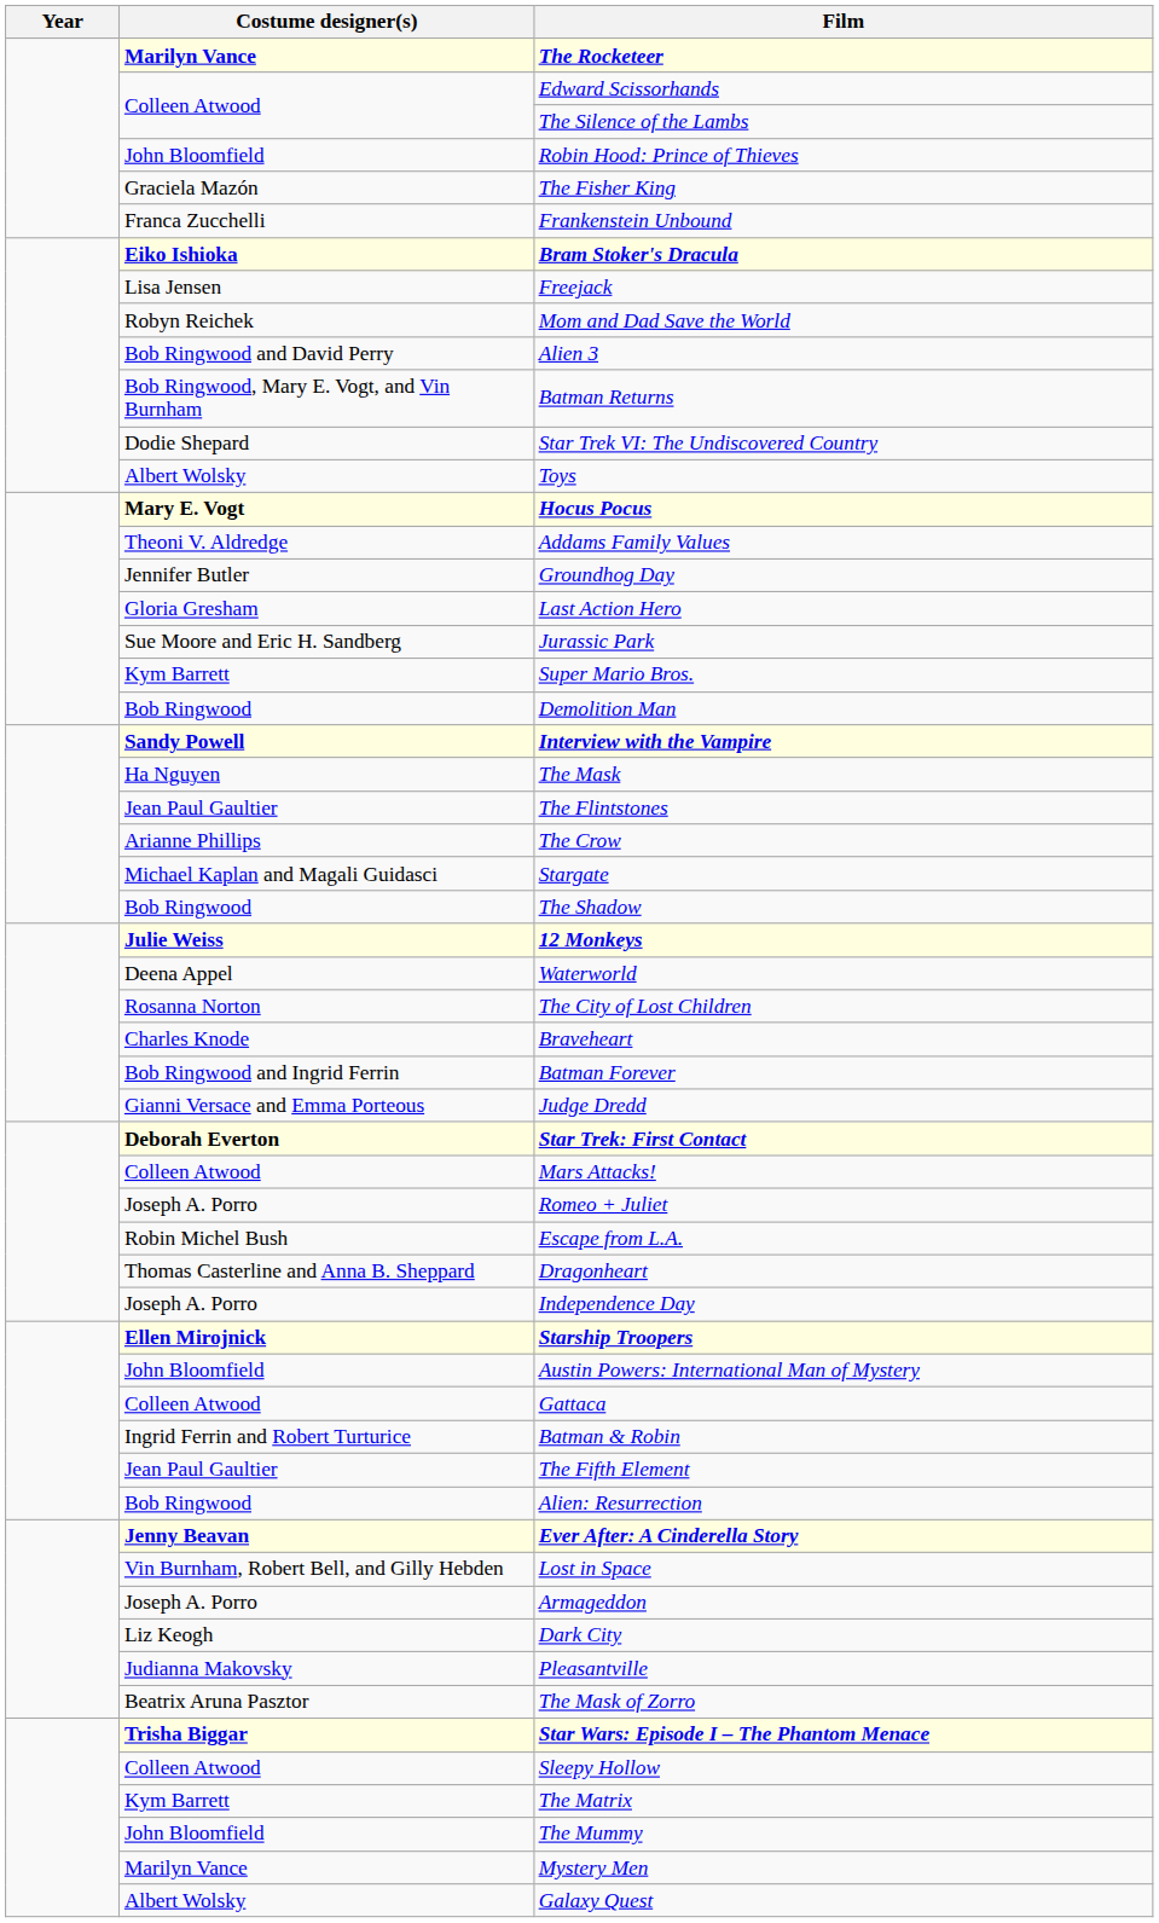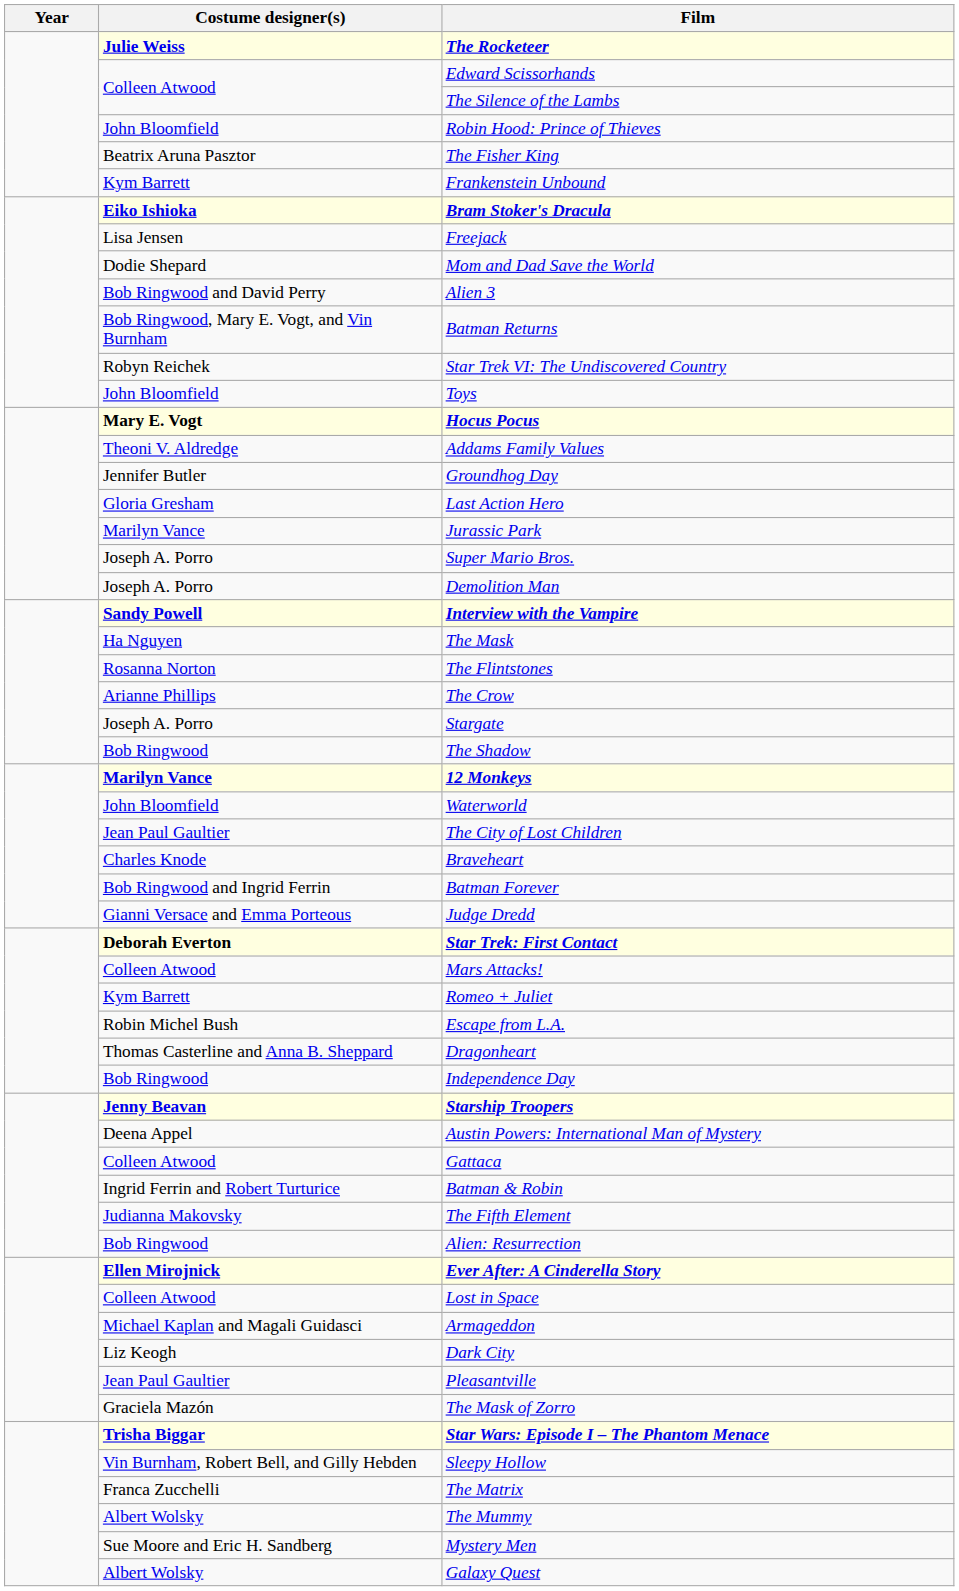The Rocketeer | Costume designer(s): Marilyn Vance -> Julie Weiss
The Fisher King | Costume designer(s): Graciela Mazón -> Beatrix Aruna Pasztor
Frankenstein Unbound | Costume designer(s): Franca Zucchelli -> Kym Barrett
Mom and Dad Save the World | Costume designer(s): Robyn Reichek -> Dodie Shepard
Star Trek VI: The Undiscovered Country | Costume designer(s): Dodie Shepard -> Robyn Reichek
Toys | Costume designer(s): Albert Wolsky -> John Bloomfield
Jurassic Park | Costume designer(s): Sue Moore and Eric H. Sandberg -> Marilyn Vance
Super Mario Bros. | Costume designer(s): Kym Barrett -> Joseph A. Porro
Demolition Man | Costume designer(s): Bob Ringwood -> Joseph A. Porro
The Flintstones | Costume designer(s): Jean Paul Gaultier -> Rosanna Norton
Stargate | Costume designer(s): Michael Kaplan and Magali Guidasci -> Joseph A. Porro
12 Monkeys | Costume designer(s): Julie Weiss -> Marilyn Vance
Waterworld | Costume designer(s): Deena Appel -> John Bloomfield
The City of Lost Children | Costume designer(s): Rosanna Norton -> Jean Paul Gaultier
Romeo + Juliet | Costume designer(s): Joseph A. Porro -> Kym Barrett
Independence Day | Costume designer(s): Joseph A. Porro -> Bob Ringwood
Starship Troopers | Costume designer(s): Ellen Mirojnick -> Jenny Beavan
Austin Powers: International Man of Mystery | Costume designer(s): John Bloomfield -> Deena Appel
The Fifth Element | Costume designer(s): Jean Paul Gaultier -> Judianna Makovsky
Ever After: A Cinderella Story | Costume designer(s): Jenny Beavan -> Ellen Mirojnick
Lost in Space | Costume designer(s): Vin Burnham, Robert Bell, and Gilly Hebden -> Colleen Atwood
Armageddon | Costume designer(s): Joseph A. Porro -> Michael Kaplan and Magali Guidasci
Pleasantville | Costume designer(s): Judianna Makovsky -> Jean Paul Gaultier
The Mask of Zorro | Costume designer(s): Beatrix Aruna Pasztor -> Graciela Mazón
Sleepy Hollow | Costume designer(s): Colleen Atwood -> Vin Burnham, Robert Bell, and Gilly Hebden
The Matrix | Costume designer(s): Kym Barrett -> Franca Zucchelli
The Mummy | Costume designer(s): John Bloomfield -> Albert Wolsky
Mystery Men | Costume designer(s): Marilyn Vance -> Sue Moore and Eric H. Sandberg
